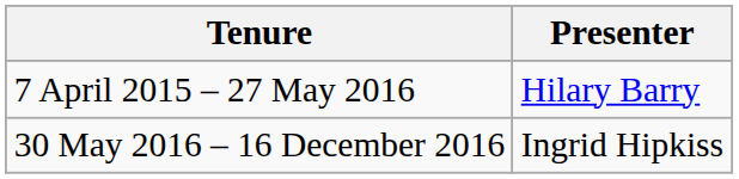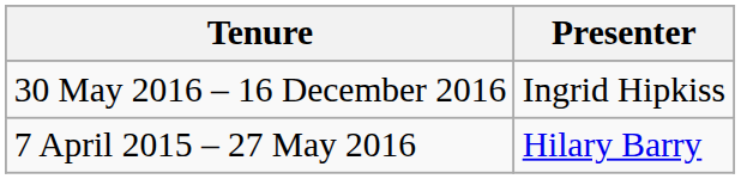rows swapped: 7 April 2015 – 27 May 2016 <-> 30 May 2016 – 16 December 2016
